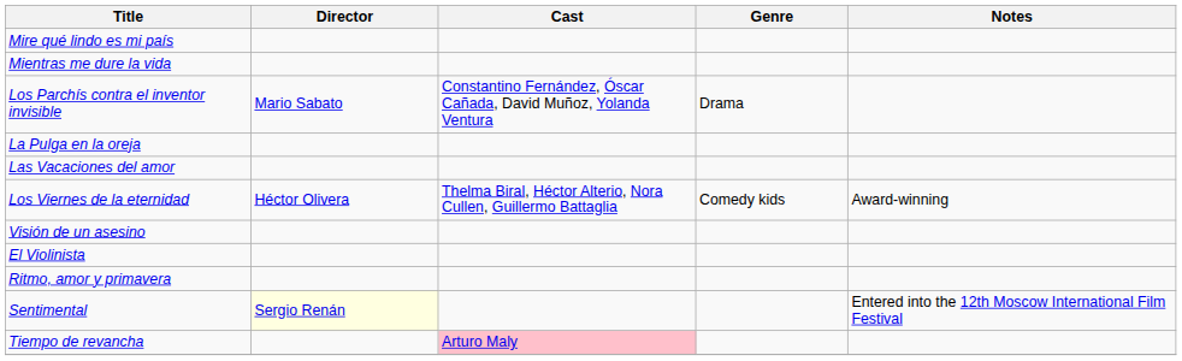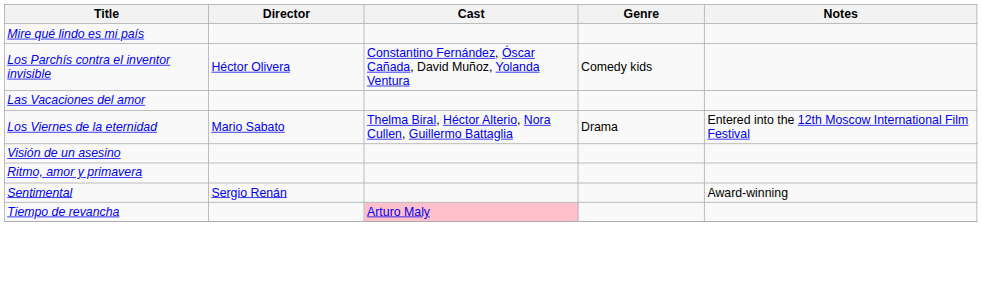- row: Mientras me dure la vida
Los Parchís contra el inventor invisible | Director: Mario Sabato -> Héctor Olivera
Los Parchís contra el inventor invisible | Genre: Drama -> Comedy kids
- row: La Pulga en la oreja
Los Viernes de la eternidad | Director: Héctor Olivera -> Mario Sabato
Los Viernes de la eternidad | Genre: Comedy kids -> Drama
Los Viernes de la eternidad | Notes: Award-winning -> Entered into the 12th Moscow International Film Festival
- row: El Violinista
Sentimental | Director: lightyellow background -> no background
Sentimental | Notes: Entered into the 12th Moscow International Film Festival -> Award-winning
